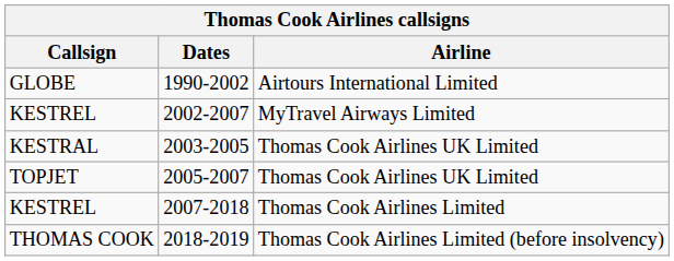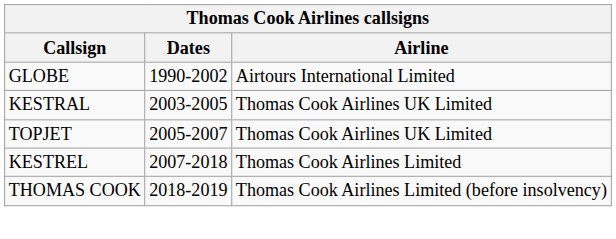- row: KESTREL | 2002-2007 | MyTravel Airways Limited
